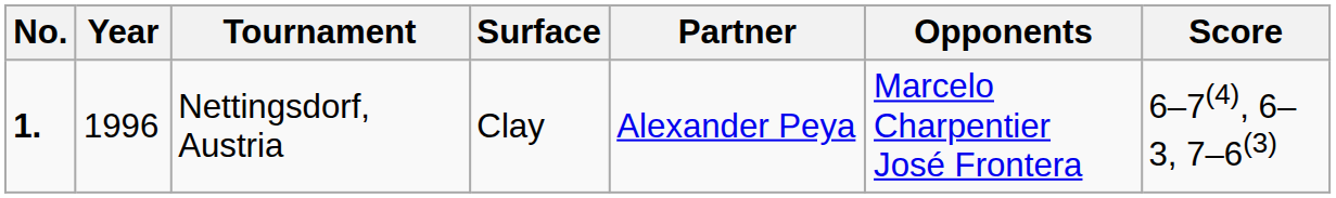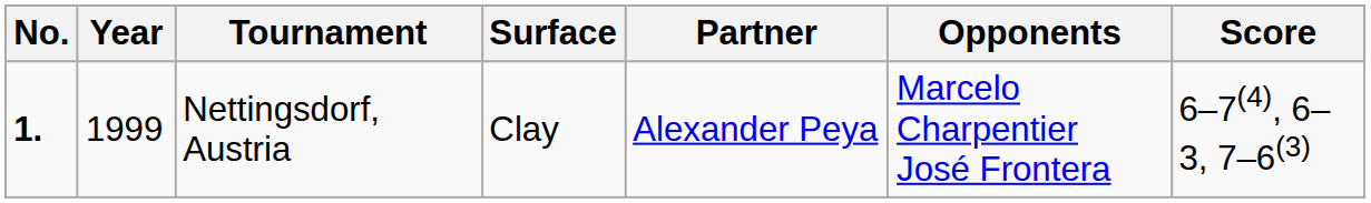Nettingsdorf, Austria | Year: 1996 -> 1999
